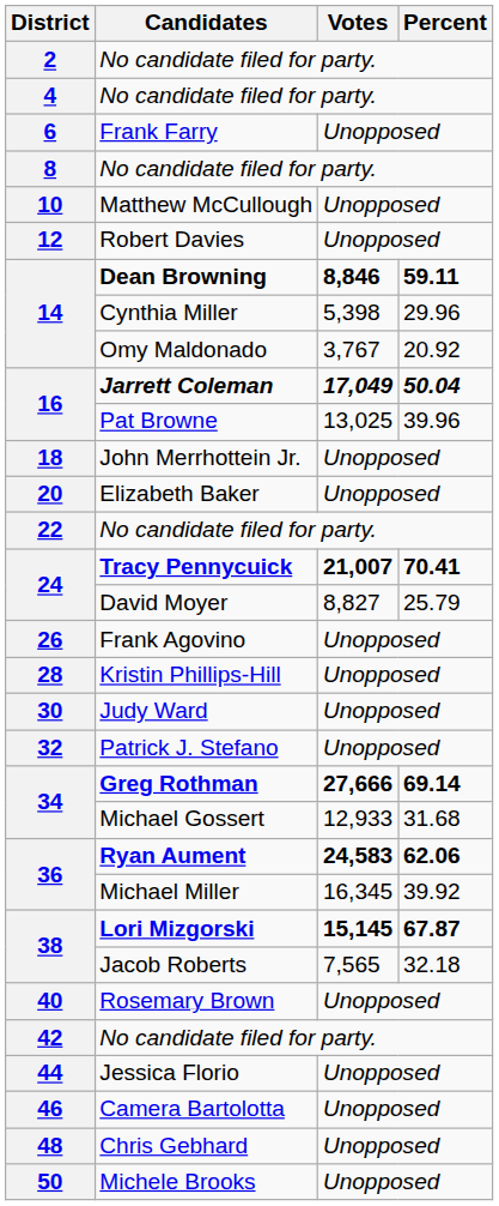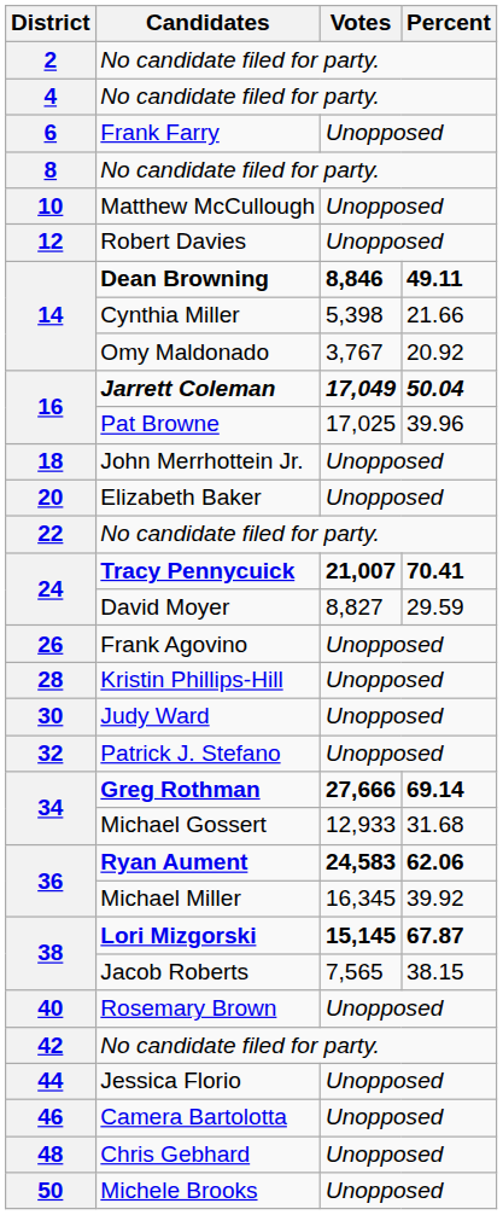Dean Browning | Percent: 59.11 -> 49.11
Cynthia Miller | Percent: 29.96 -> 21.66
Pat Browne | Votes: 13,025 -> 17,025
David Moyer | Percent: 25.79 -> 29.59
Jacob Roberts | Percent: 32.18 -> 38.15
